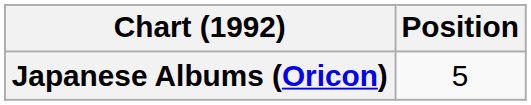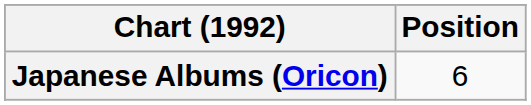Japanese Albums (Oricon) | Position: 5 -> 6
